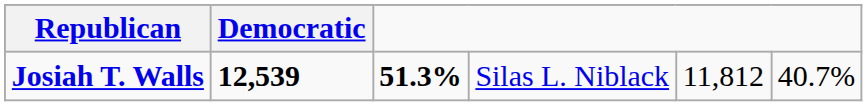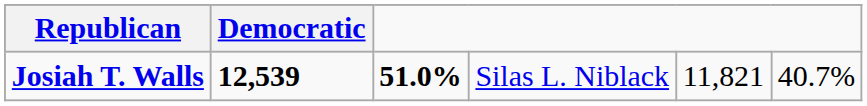Josiah T. Walls | column 3: 51.3% -> 51.0%
Josiah T. Walls | column 5: 11,812 -> 11,821
